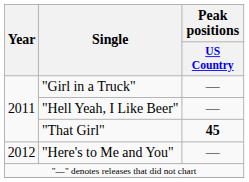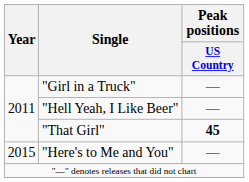"Here's to Me and You" | Year: 2012 -> 2015
